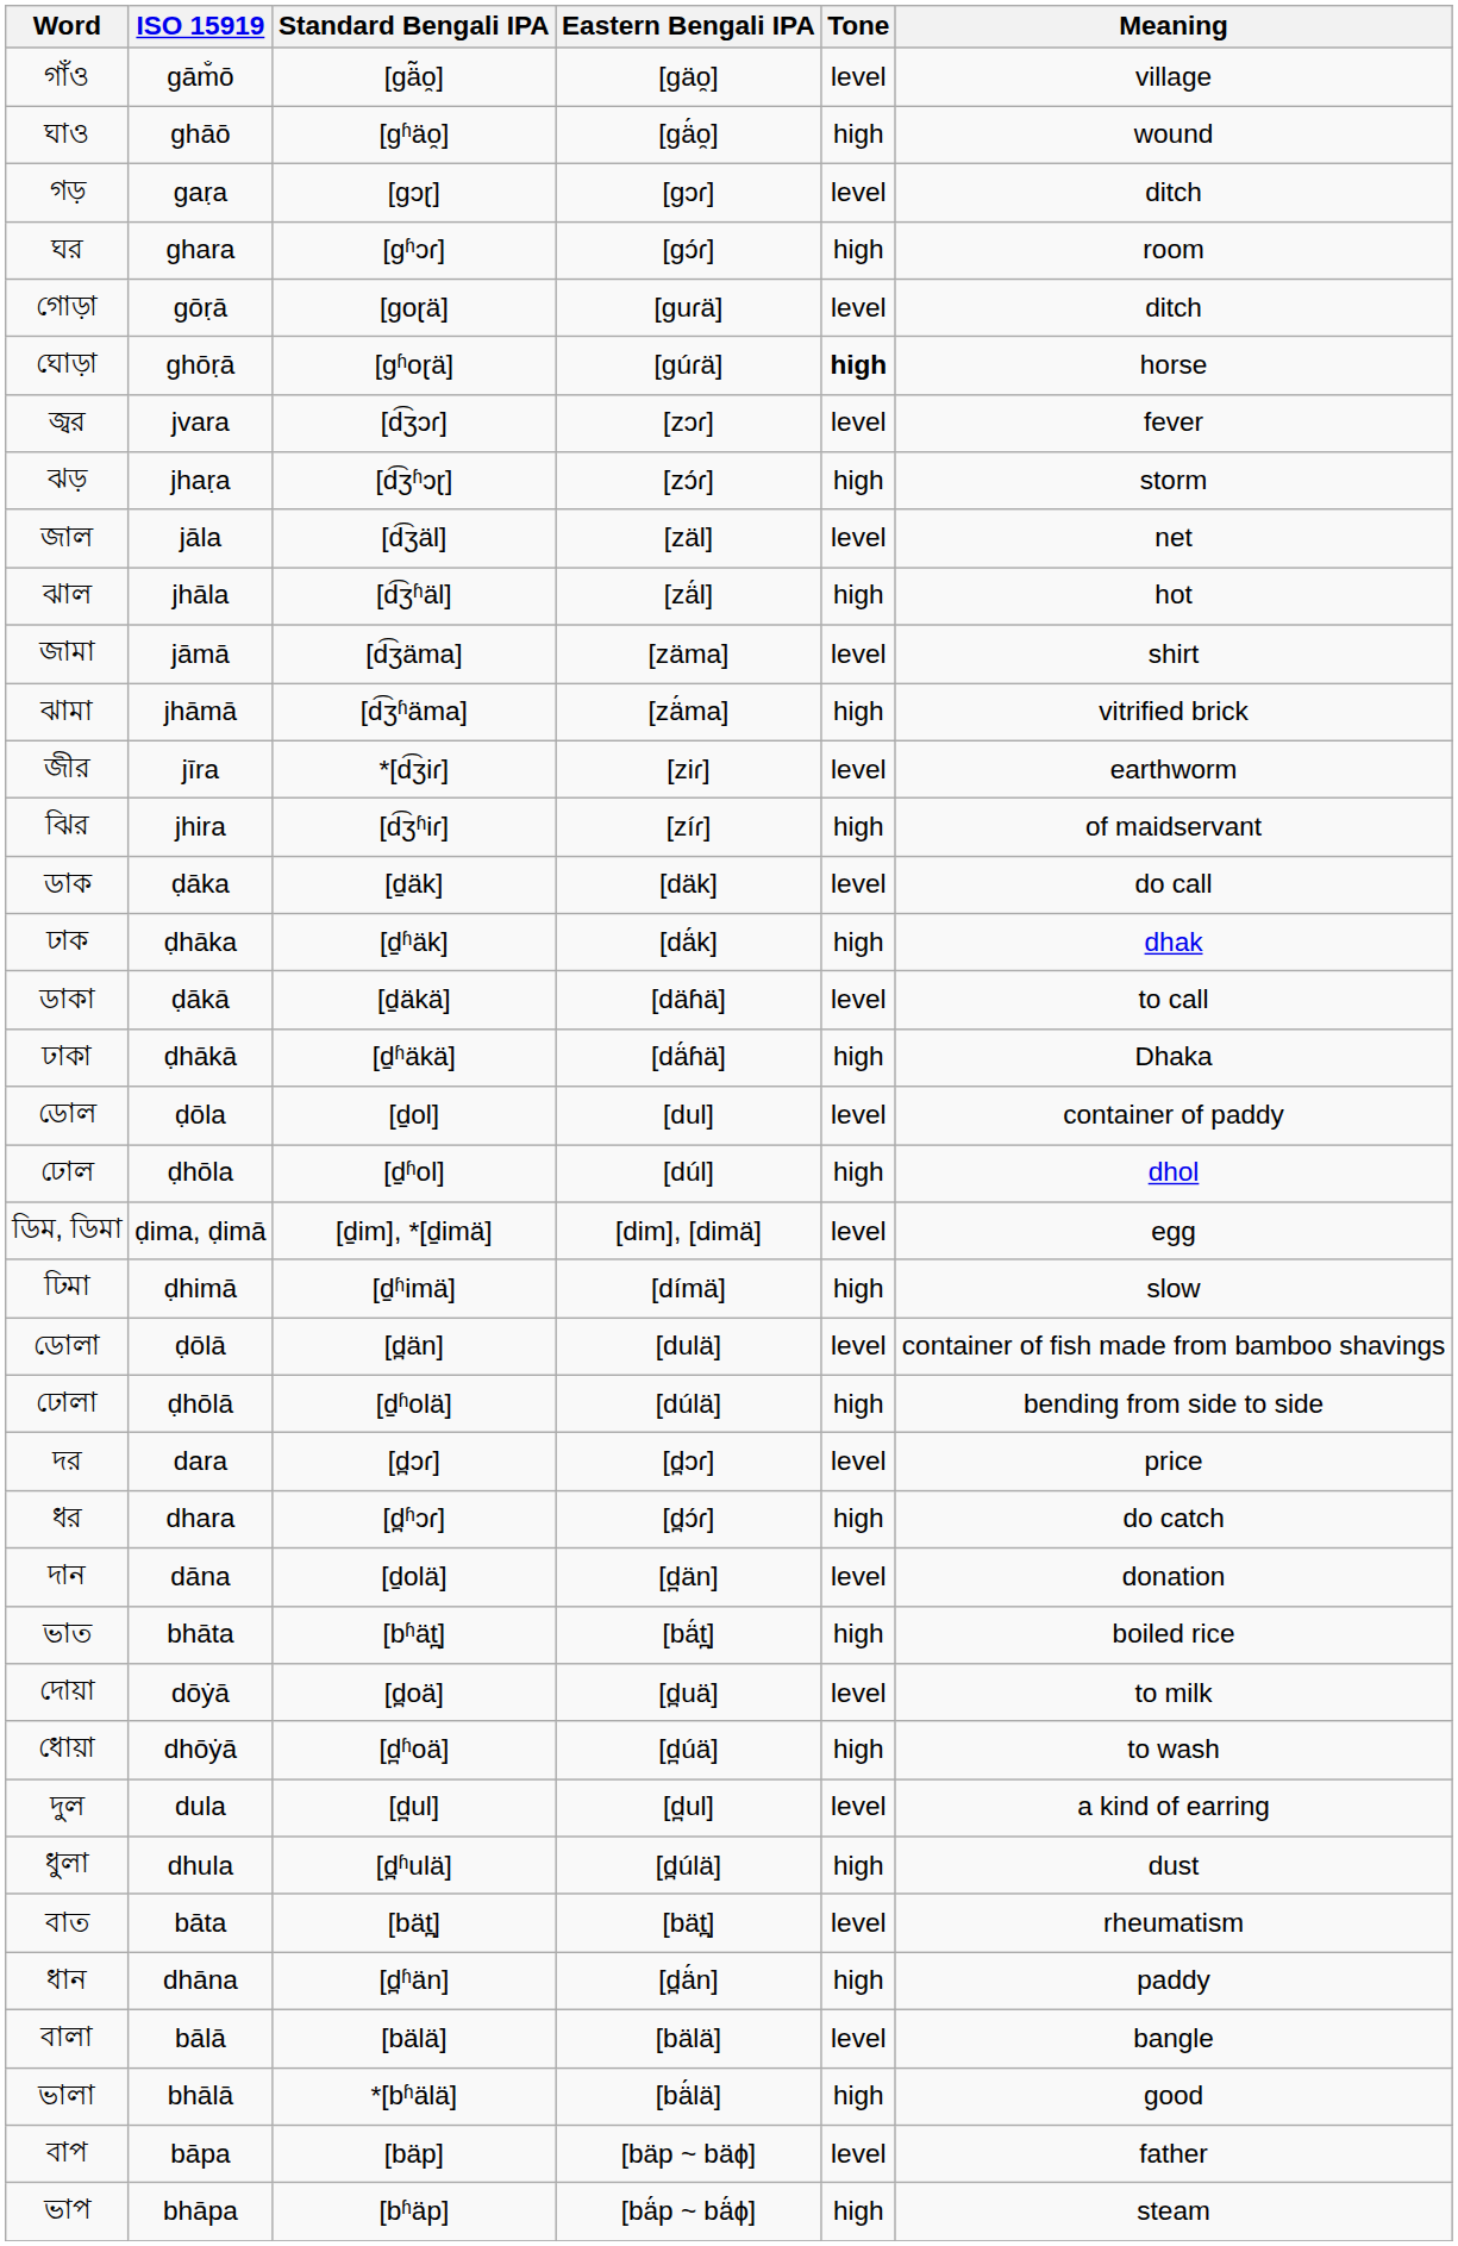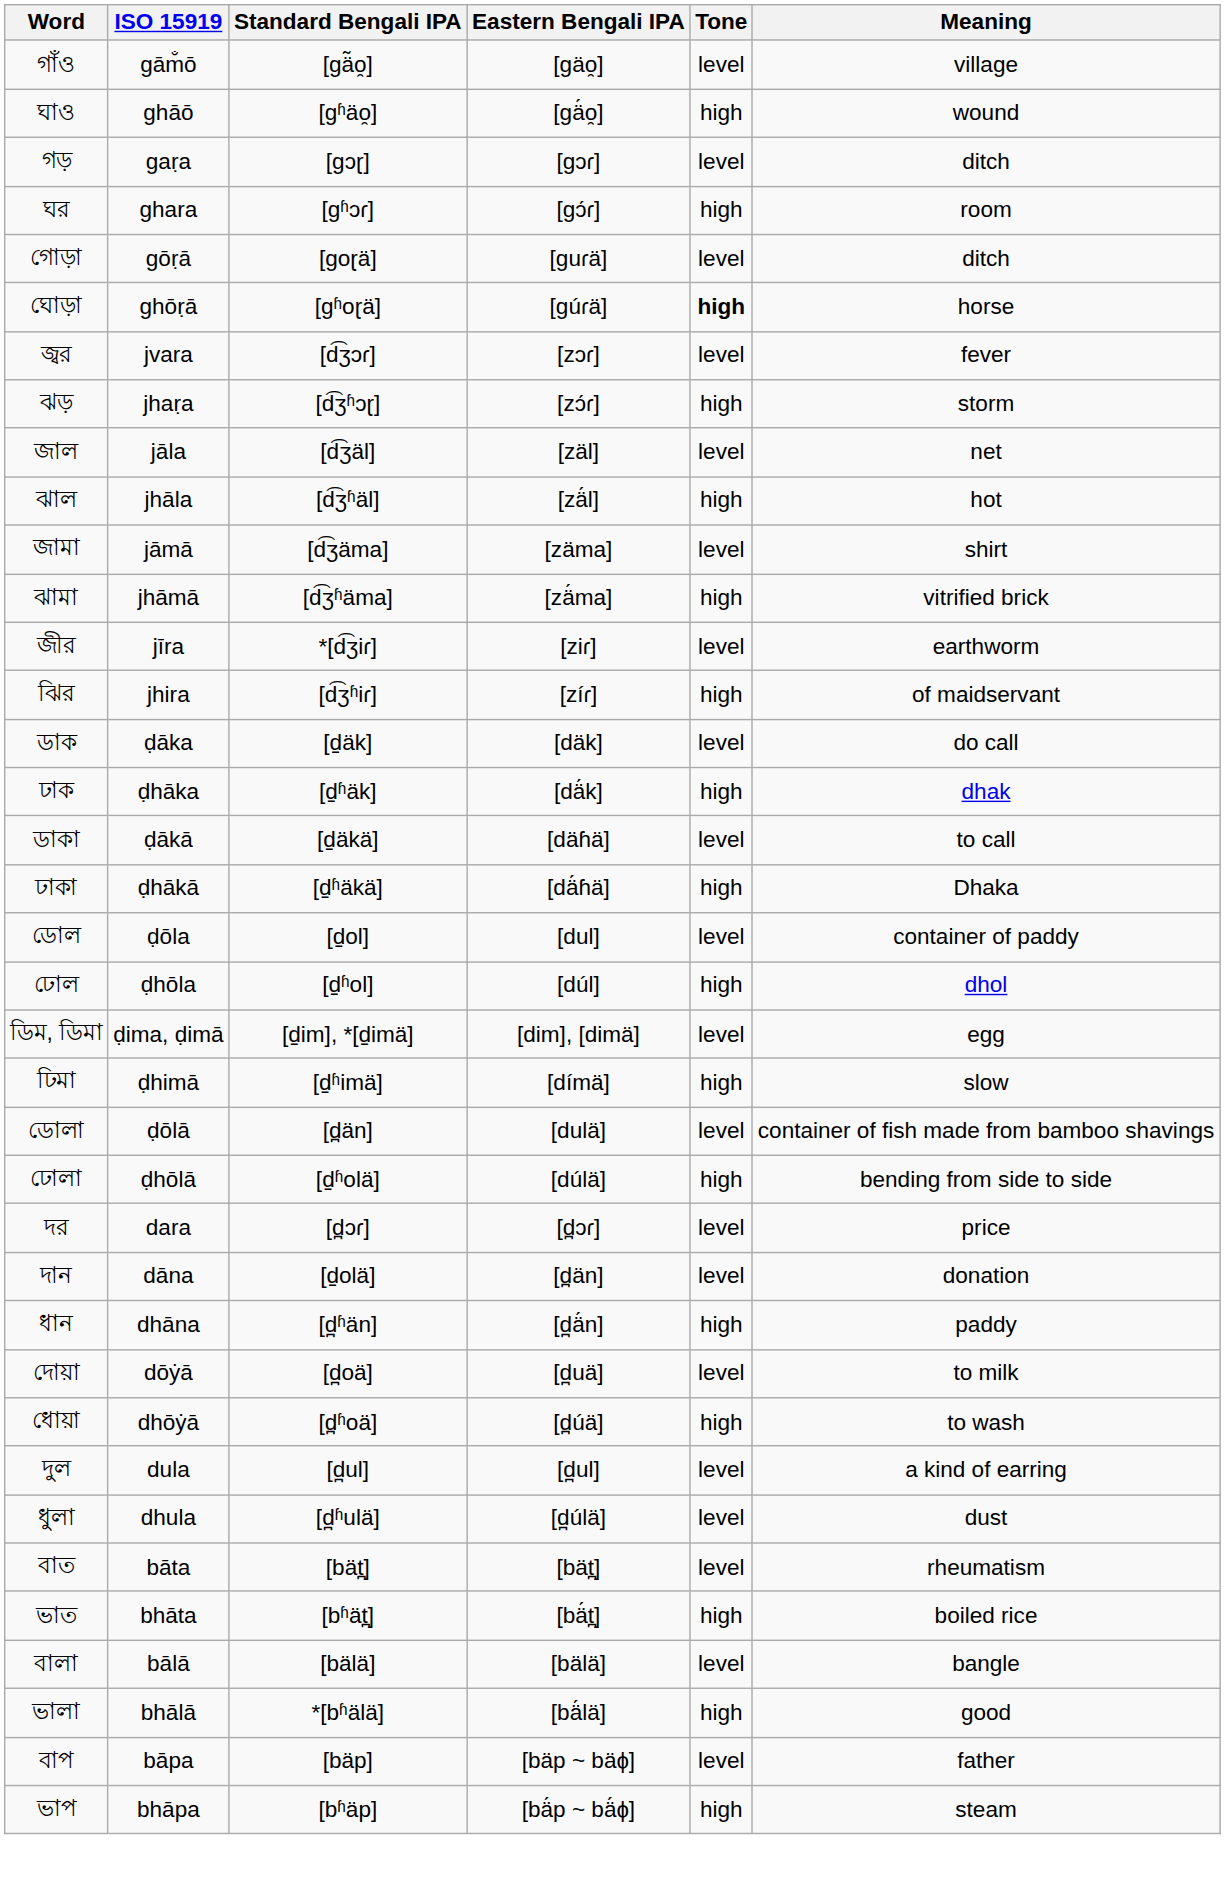- row: ধর | dhara | [d̪ʱɔɾ] | [d̪ɔ́ɾ] | high | do catch
rows swapped: ধান <-> ভাত
ধুলা | Tone: high -> level
